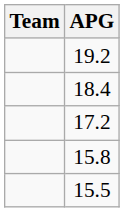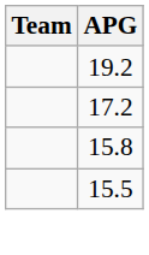- row: 18.4
